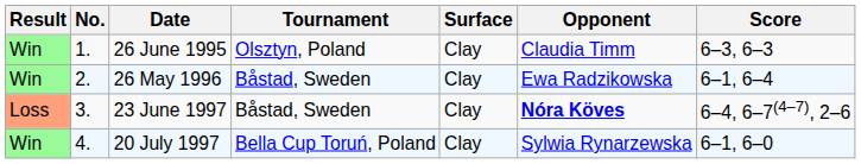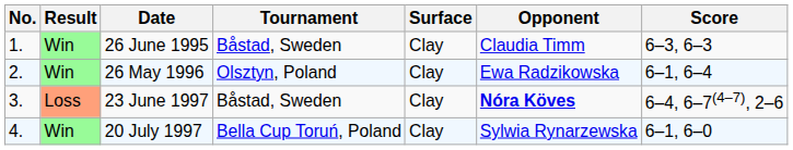columns swapped: Result <-> No.
26 June 1995 | Tournament: Olsztyn, Poland -> Båstad, Sweden
26 May 1996 | Tournament: Båstad, Sweden -> Olsztyn, Poland
